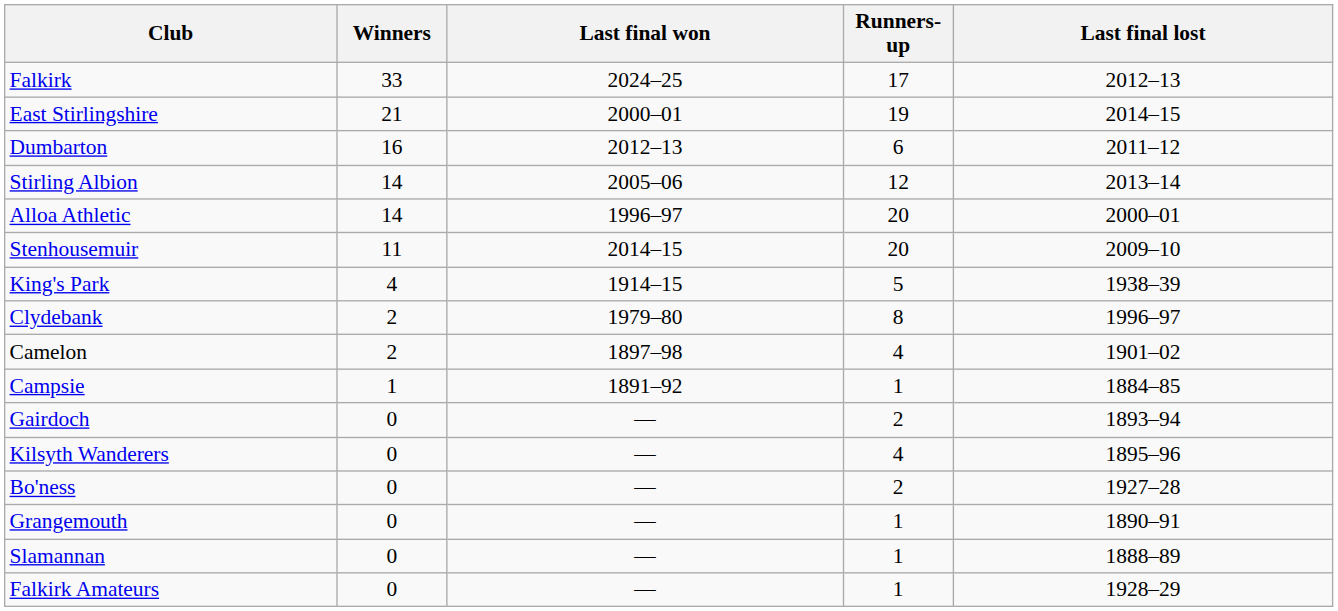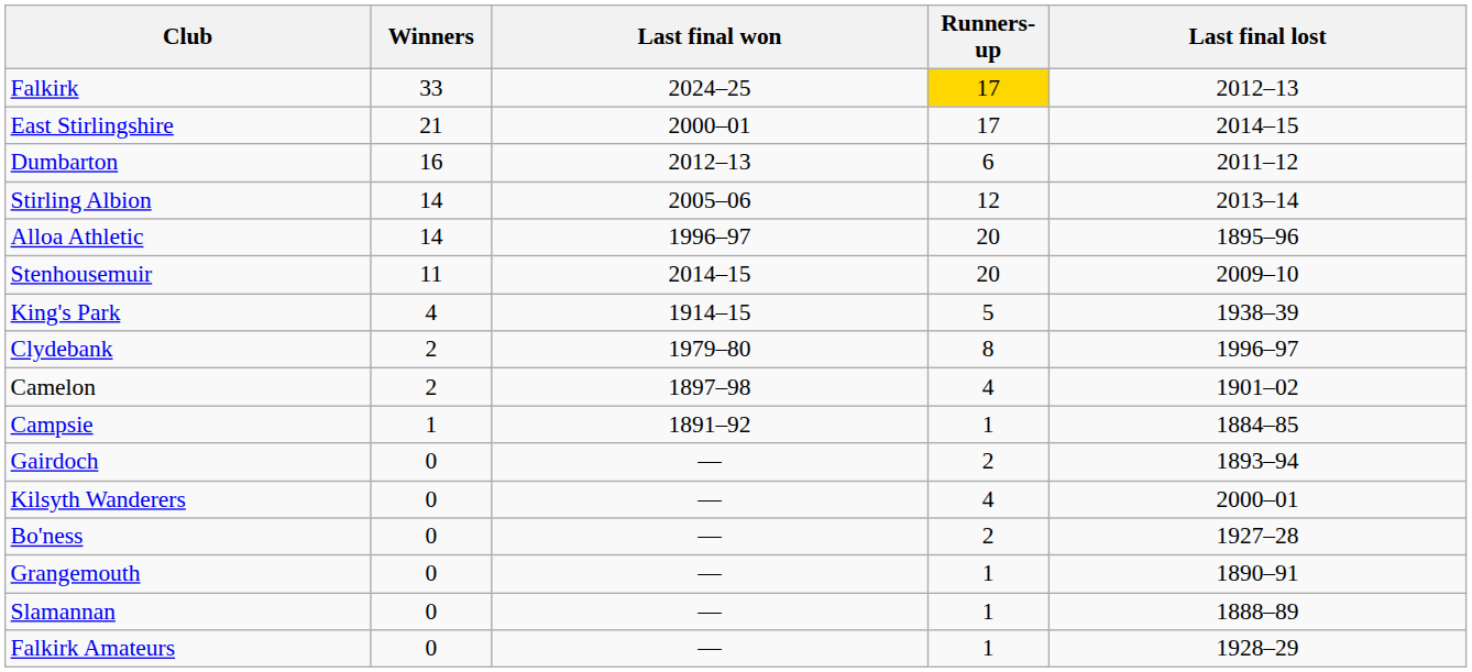Falkirk | Runners-up: no background -> gold background
East Stirlingshire | Runners-up: 19 -> 17
Alloa Athletic | Last final lost: 2000–01 -> 1895–96
Kilsyth Wanderers | Last final lost: 1895–96 -> 2000–01
